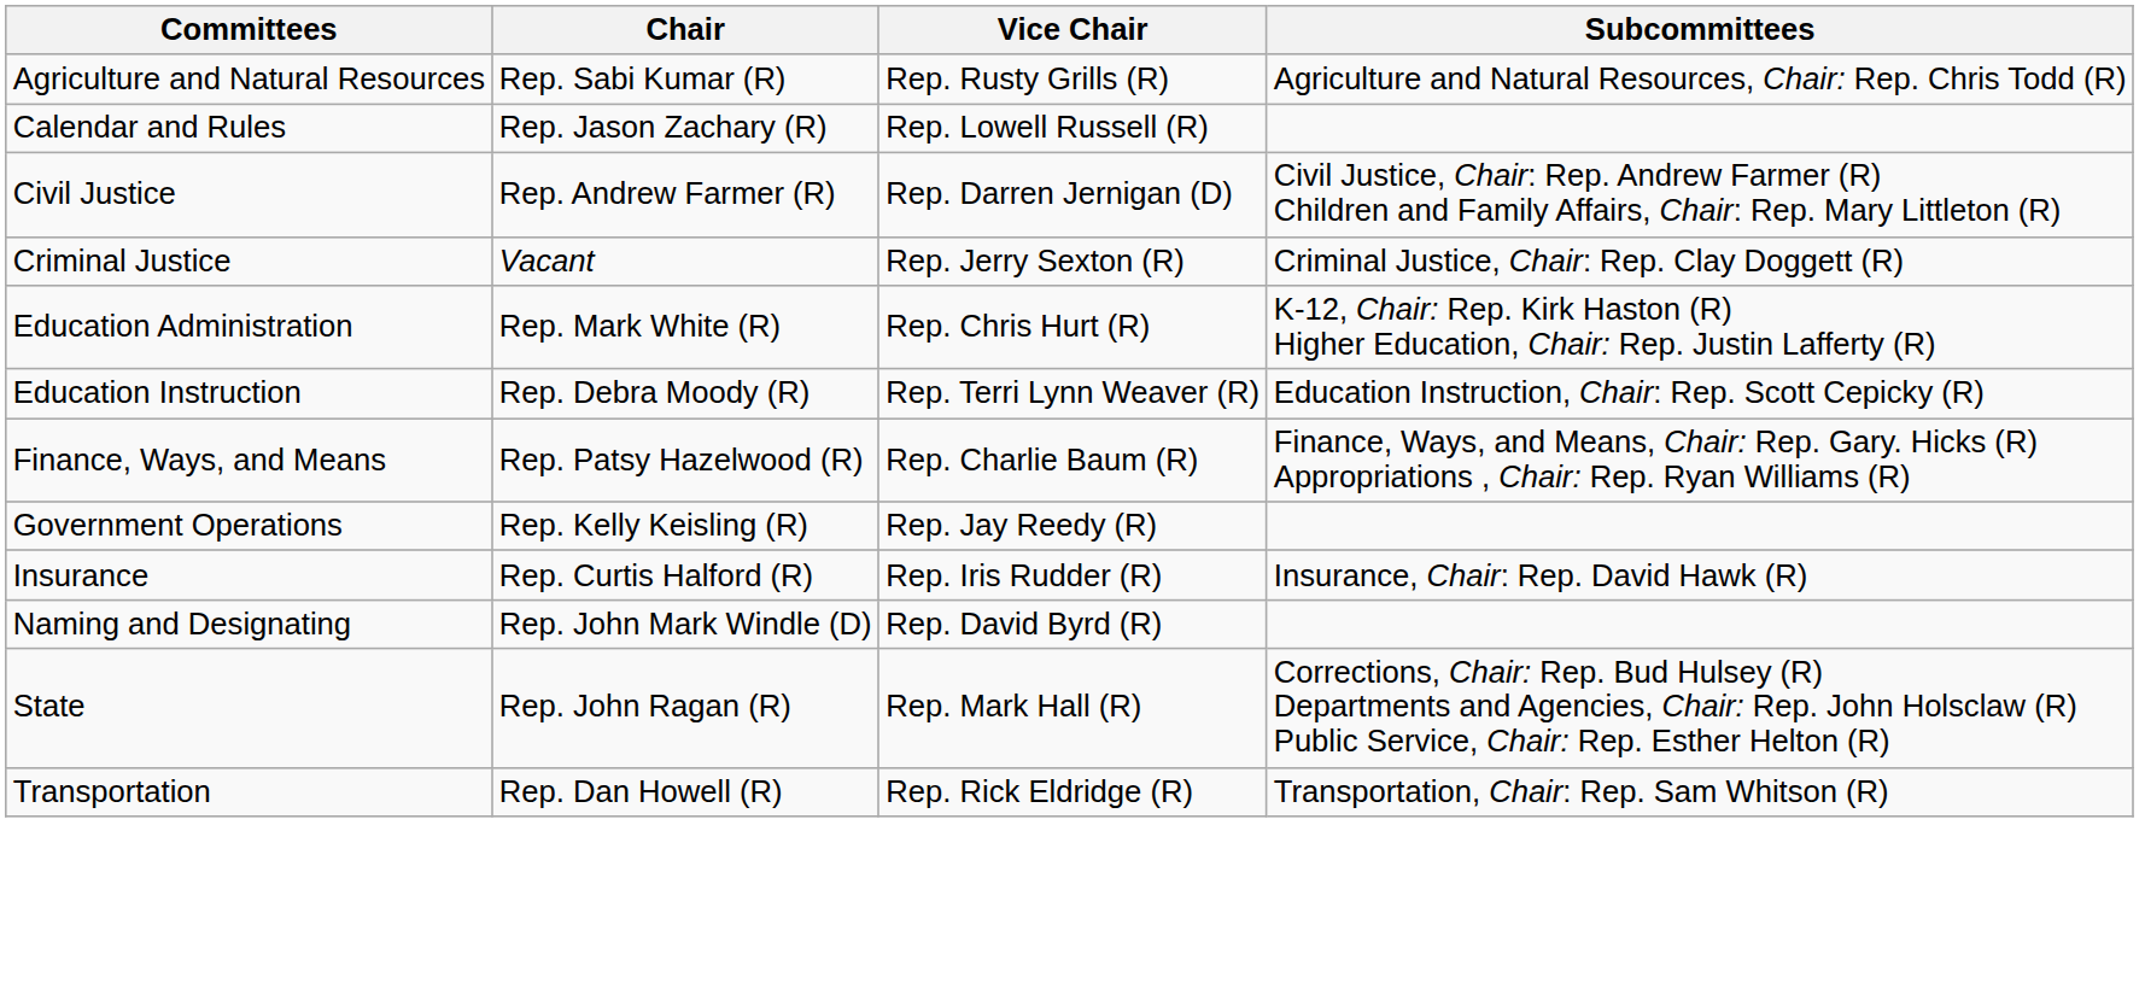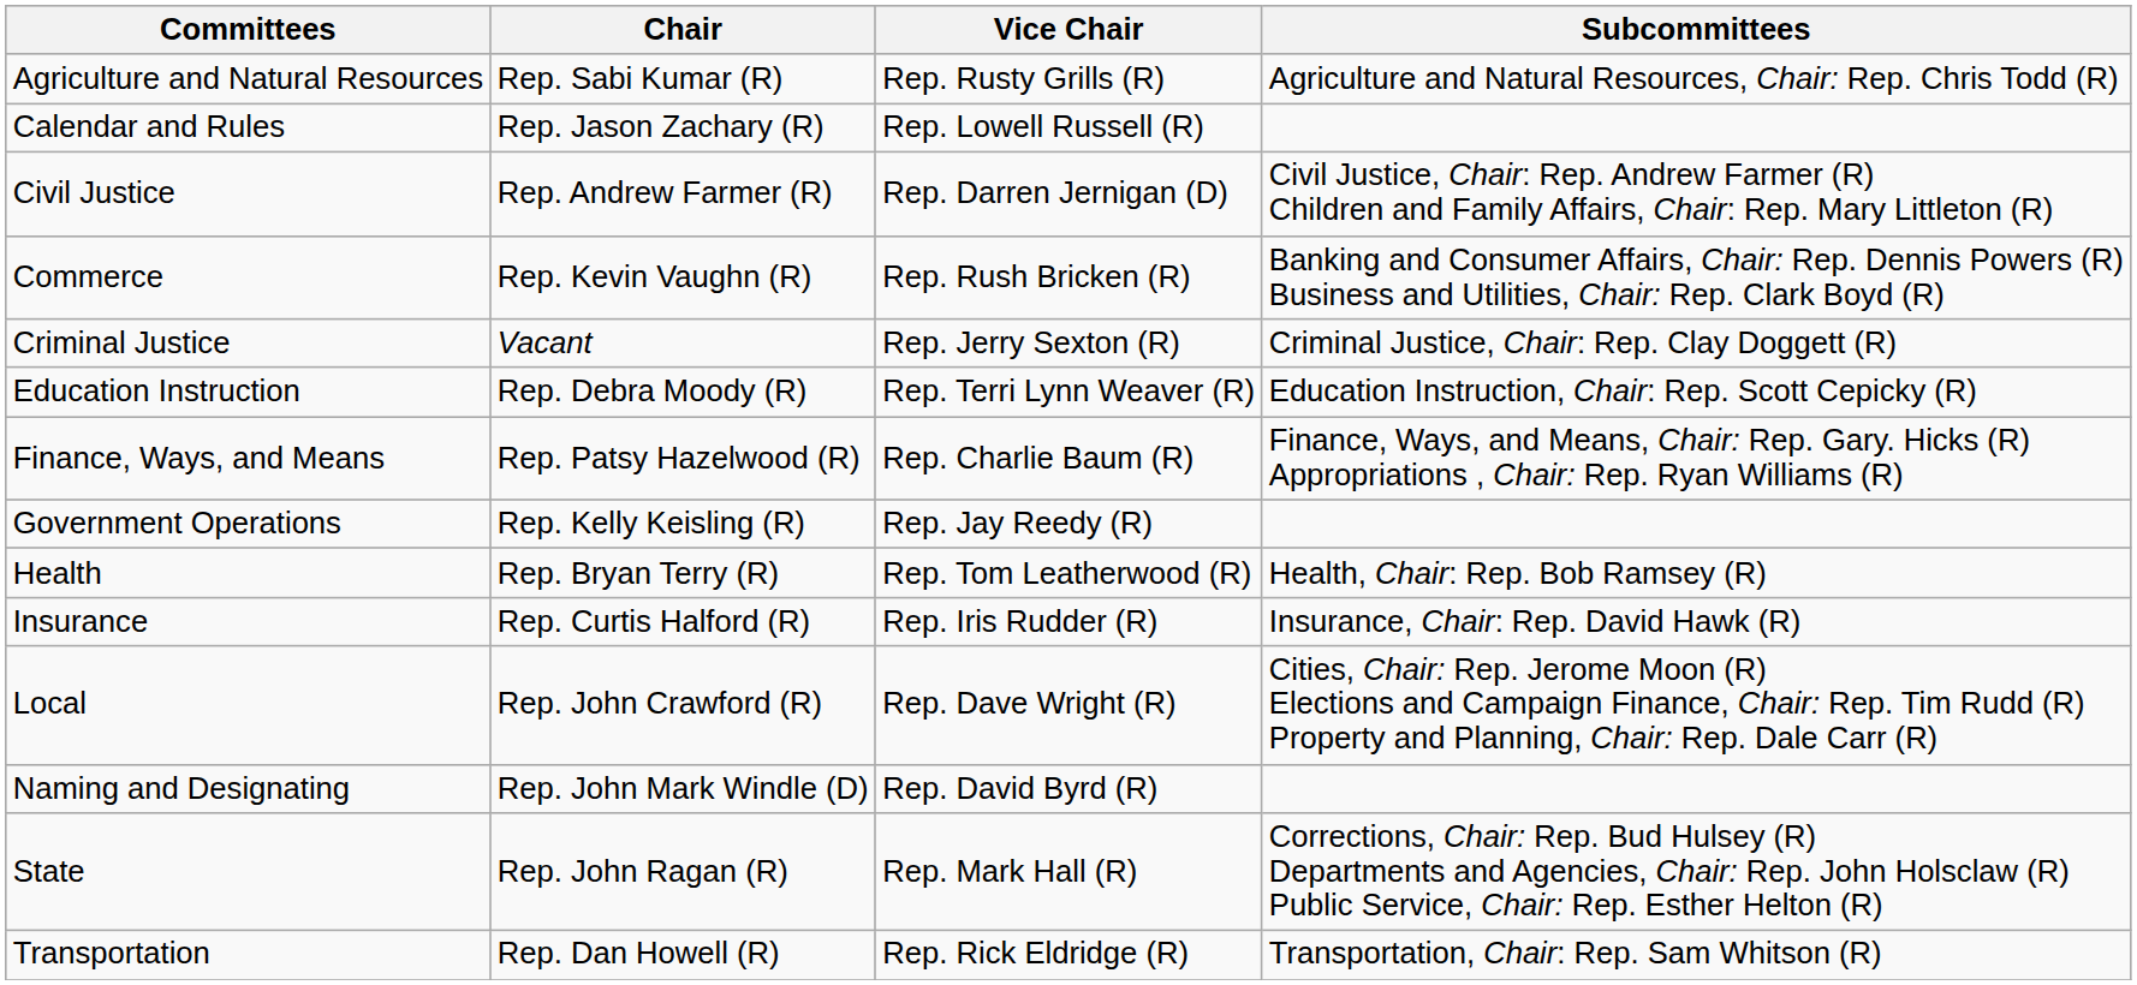+ row: Commerce | Rep. Kevin Vaughn (R) | Rep. Rush Bricken (R) | Banking and Consumer Affairs, Chair: Rep. Dennis Powers (R) Business and Utilities, Chair: Rep. Clark Boyd (R)
- row: Education Administration | Rep. Mark White (R) | Rep. Chris Hurt (R) | K-12, Chair: Rep. Kirk Haston (R) Higher Education, Chair: Rep. Justin Lafferty (R)
+ row: Health | Rep. Bryan Terry (R) | Rep. Tom Leatherwood (R) | Health, Chair: Rep. Bob Ramsey (R)
+ row: Local | Rep. John Crawford (R) | Rep. Dave Wright (R) | Cities, Chair: Rep. Jerome Moon (R) Elections and Campaign Finance, Chair: Rep. Tim Rudd (R) Property and Planning, Chair: Rep. Dale Carr (R)
